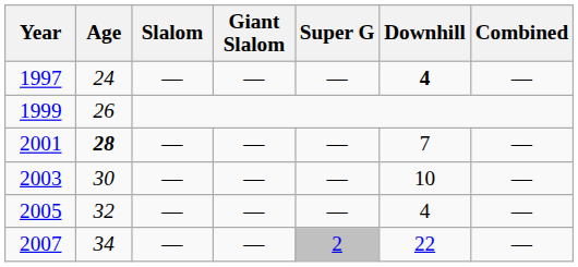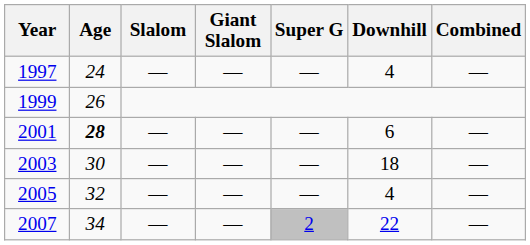1997 | Downhill: bold -> normal
2001 | Downhill: 7 -> 6
2003 | Downhill: 10 -> 18
